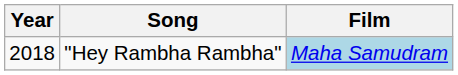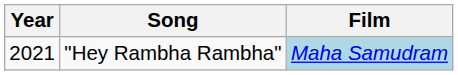"Hey Rambha Rambha" | Year: 2018 -> 2021
